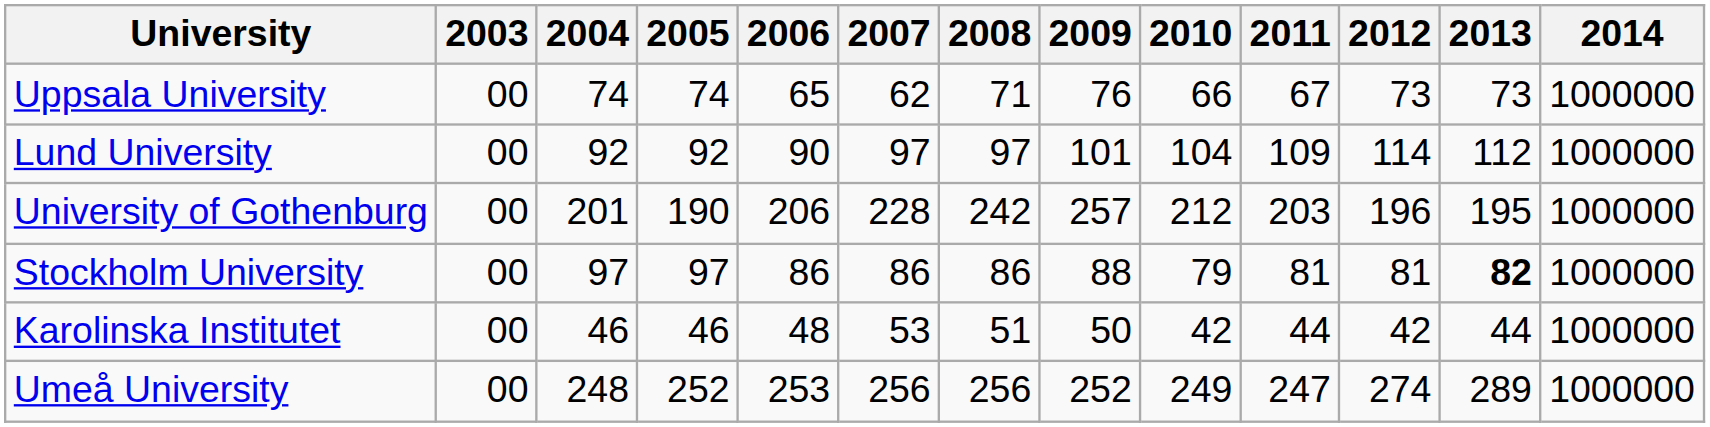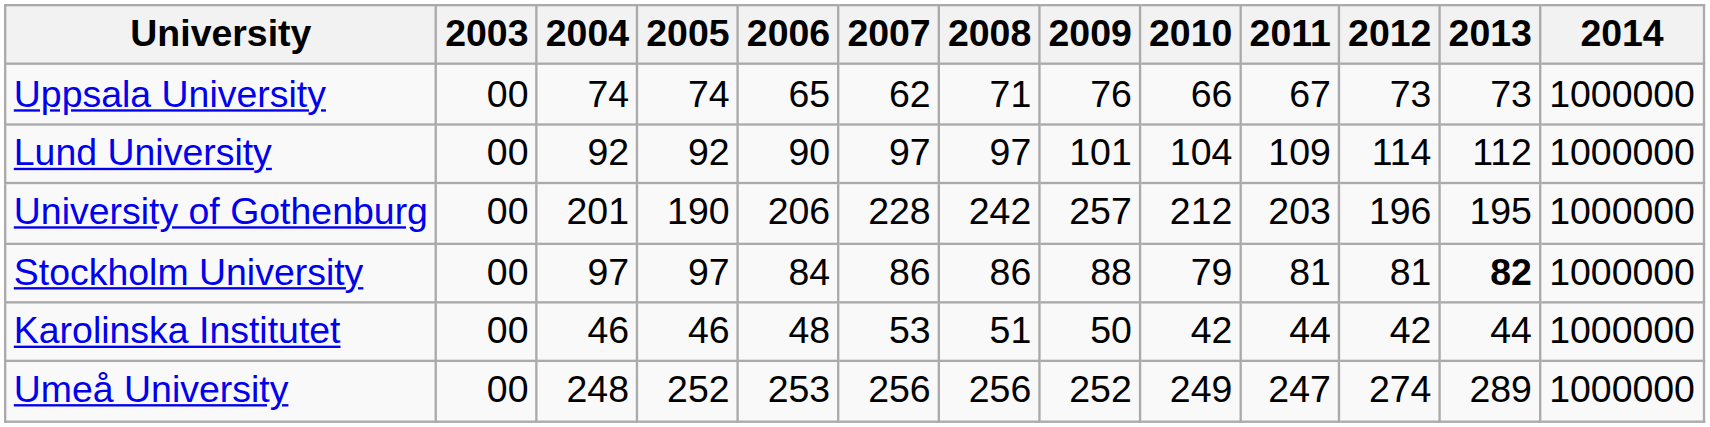Stockholm University | 2006: 86 -> 84
